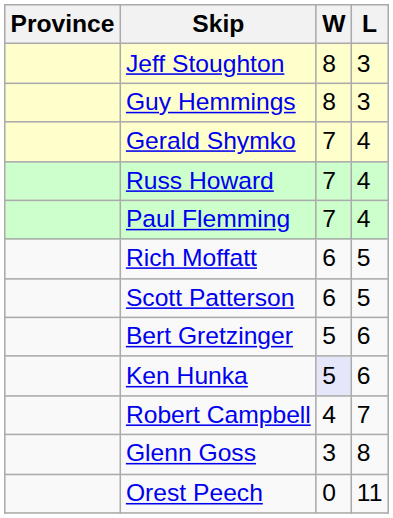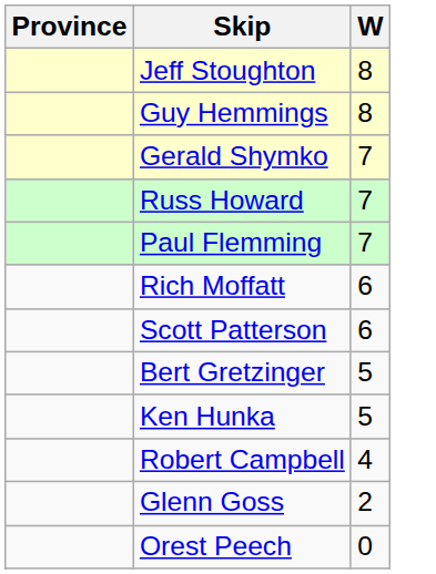- column: L | 3 | 3 | 4 | 4 | 4 | 5 | 5 | 6 | 6 | 7 | 8 | 11
Ken Hunka | W: lavender background -> no background
Glenn Goss | W: 3 -> 2
